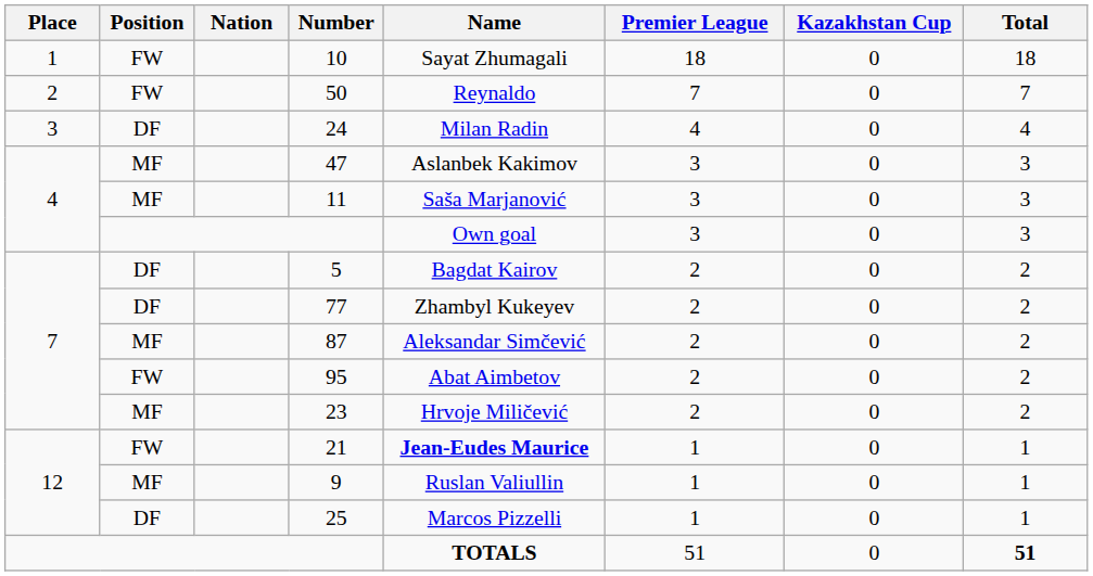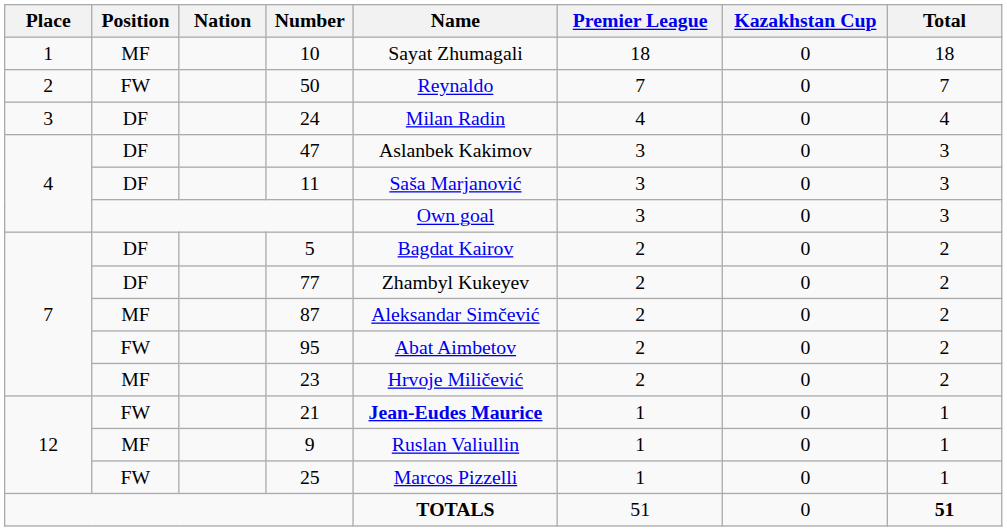10 | Position: FW -> MF
47 | Position: MF -> DF
11 | Position: MF -> DF
25 | Position: DF -> FW
